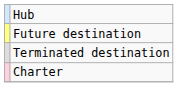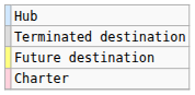rows swapped: Future destination <-> Terminated destination
